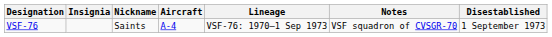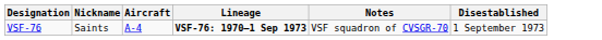- column: Insignia
VSF-76 | Lineage: normal -> bold
